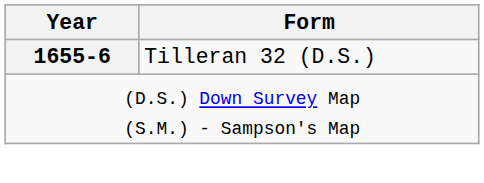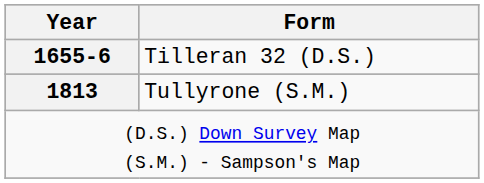+ row: 1813 | Tullyrone (S.M.)
